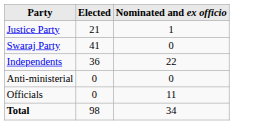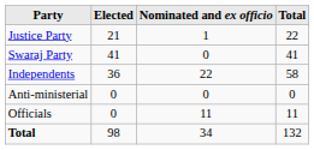+ column: Total | 22 | 41 | 58 | 0 | 11 | 132
